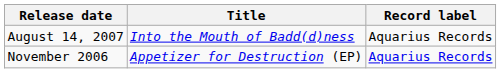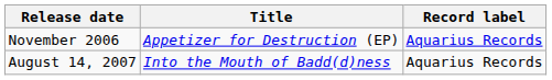rows swapped: November 2006 <-> August 14, 2007
